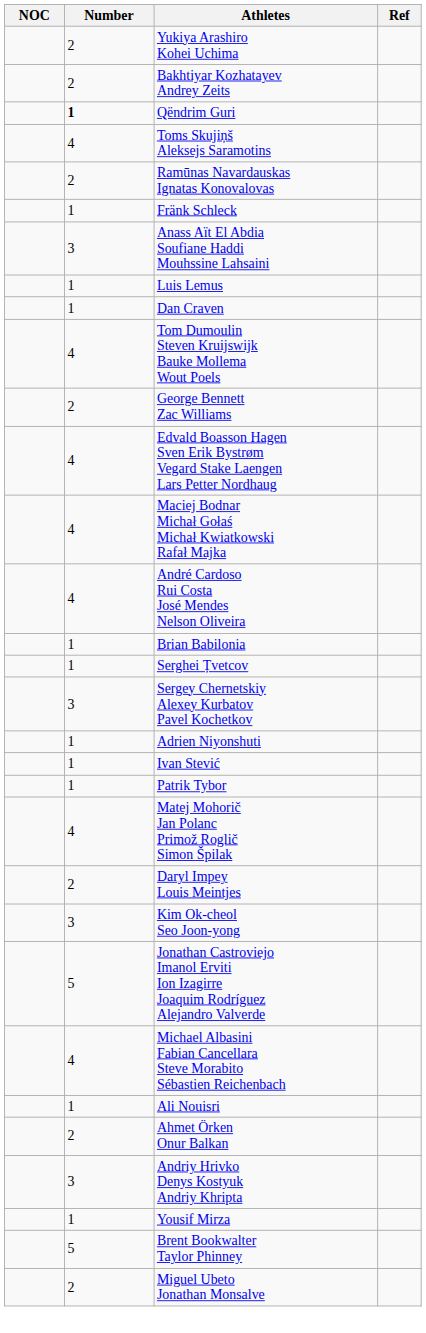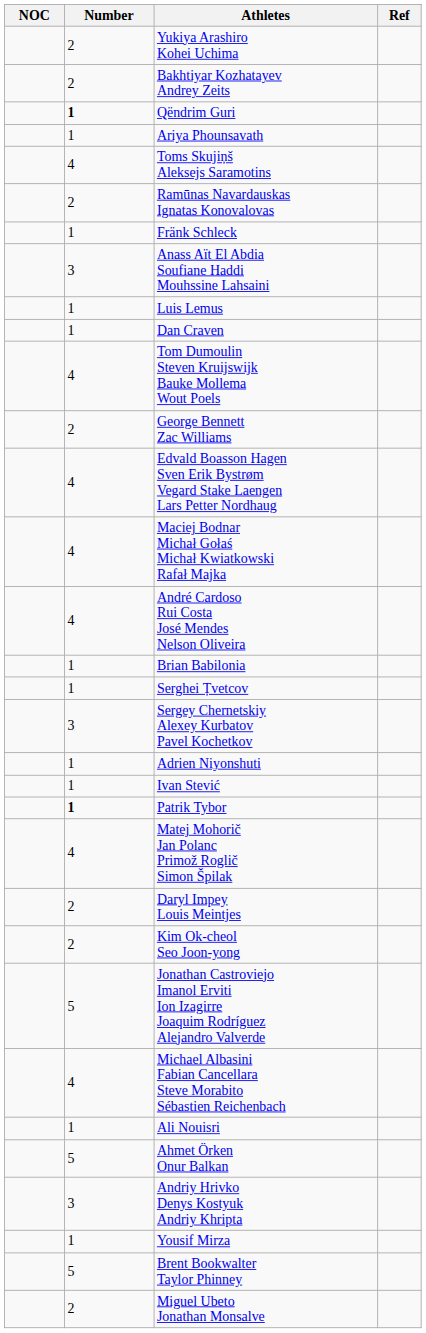+ row: 1 | Ariya Phounsavath
Patrik Tybor | Number: normal -> bold
Kim Ok-cheol Seo Joon-yong | Number: 3 -> 2
Ahmet Örken Onur Balkan | Number: 2 -> 5
